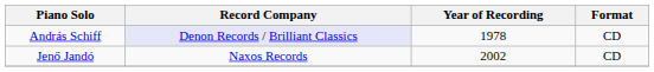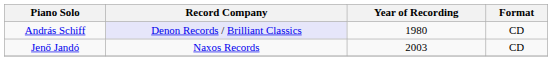András Schiff | Year of Recording: 1978 -> 1980
Jenő Jandó | Year of Recording: 2002 -> 2003
